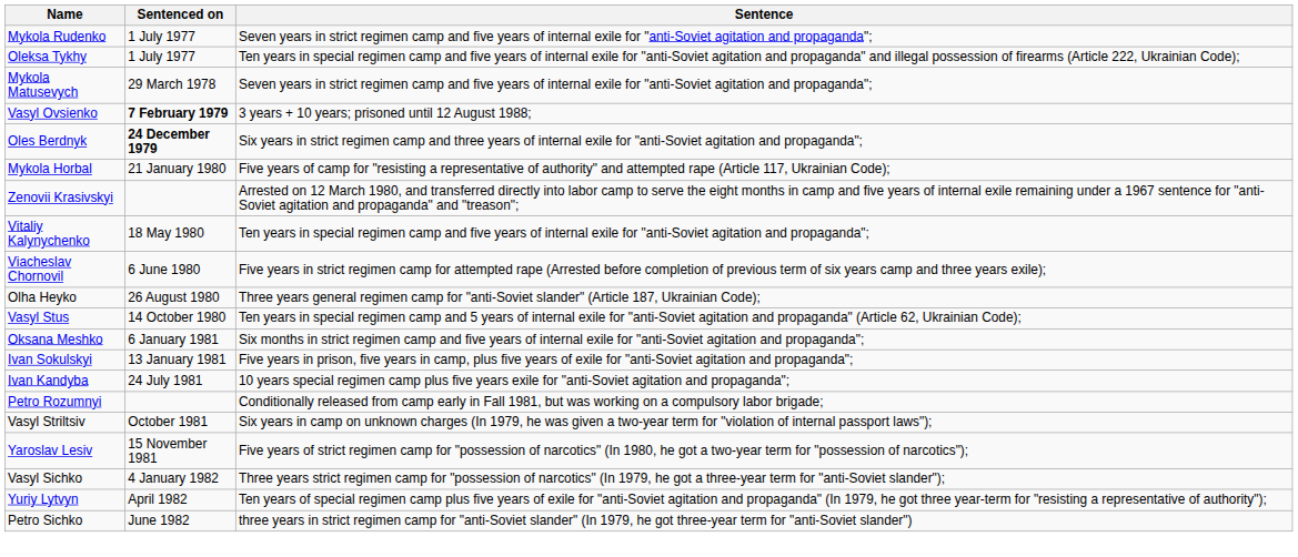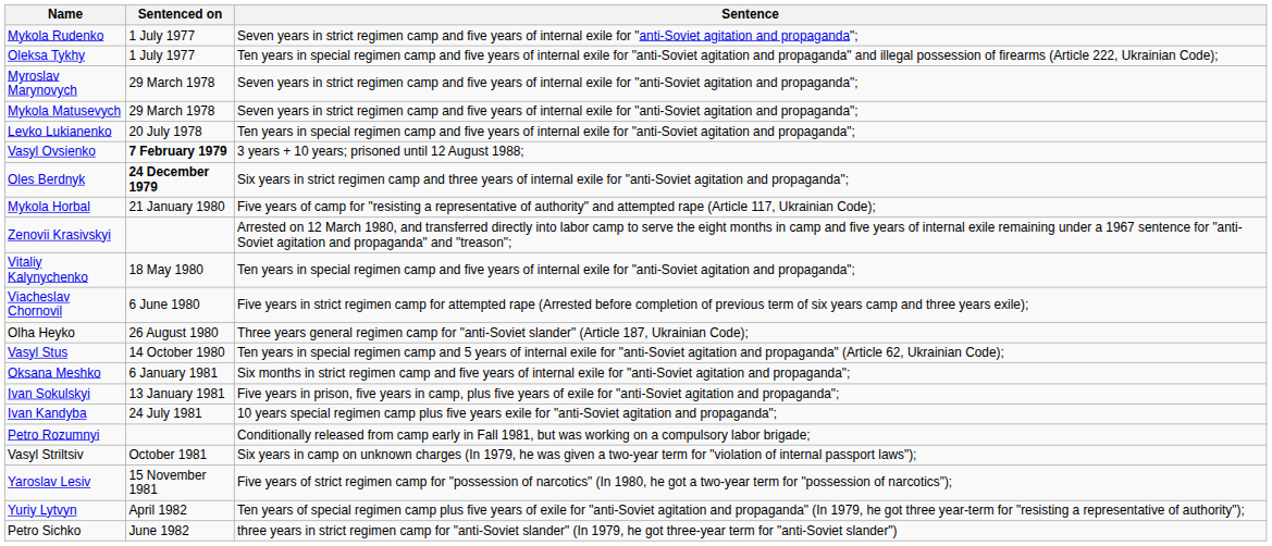+ row: Myroslav Marynovych | 29 March 1978 | Seven years in strict regimen camp and five years of internal exile for "anti-Soviet agitation and propaganda";
+ row: Levko Lukianenko | 20 July 1978 | Ten years in special regimen camp and five years of internal exile for "anti-Soviet agitation and propaganda";
- row: Vasyl Sichko | 4 January 1982 | Three years strict regimen camp for "possession of narcotics" (In 1979, he got a three-year term for "anti-Soviet slander");
